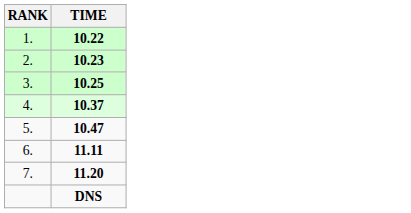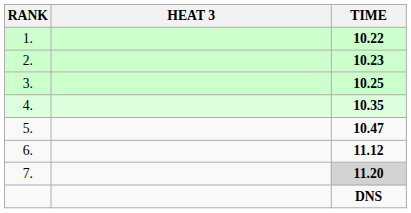+ column: HEAT 3
4. | TIME: 10.37 -> 10.35
6. | TIME: 11.11 -> 11.12
7. | TIME: no background -> lightgrey background
